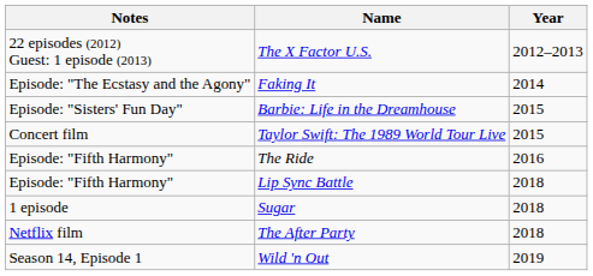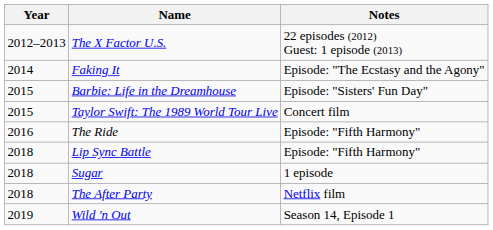columns swapped: Year <-> Notes
